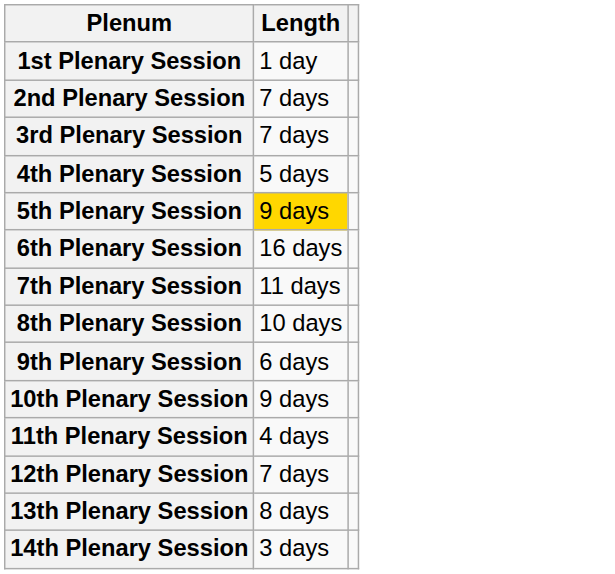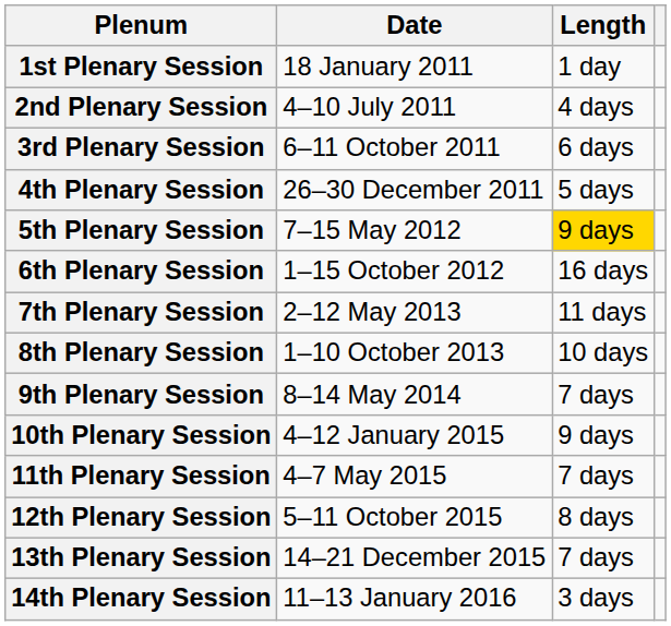+ column: Date | 18 January 2011 | 4–10 July 2011 | 6–11 October 2011 | 26–30 December 2011 | 7–15 May 2012 | 1–15 October 2012 | 2–12 May 2013 | 1–10 October 2013 | 8–14 May 2014 | 4–12 January 2015 | 4–7 May 2015 | 5–11 October 2015 | 14–21 December 2015 | 11–13 January 2016
2nd Plenary Session | Length: 7 days -> 4 days
3rd Plenary Session | Length: 7 days -> 6 days
9th Plenary Session | Length: 6 days -> 7 days
11th Plenary Session | Length: 4 days -> 7 days
12th Plenary Session | Length: 7 days -> 8 days
13th Plenary Session | Length: 8 days -> 7 days
